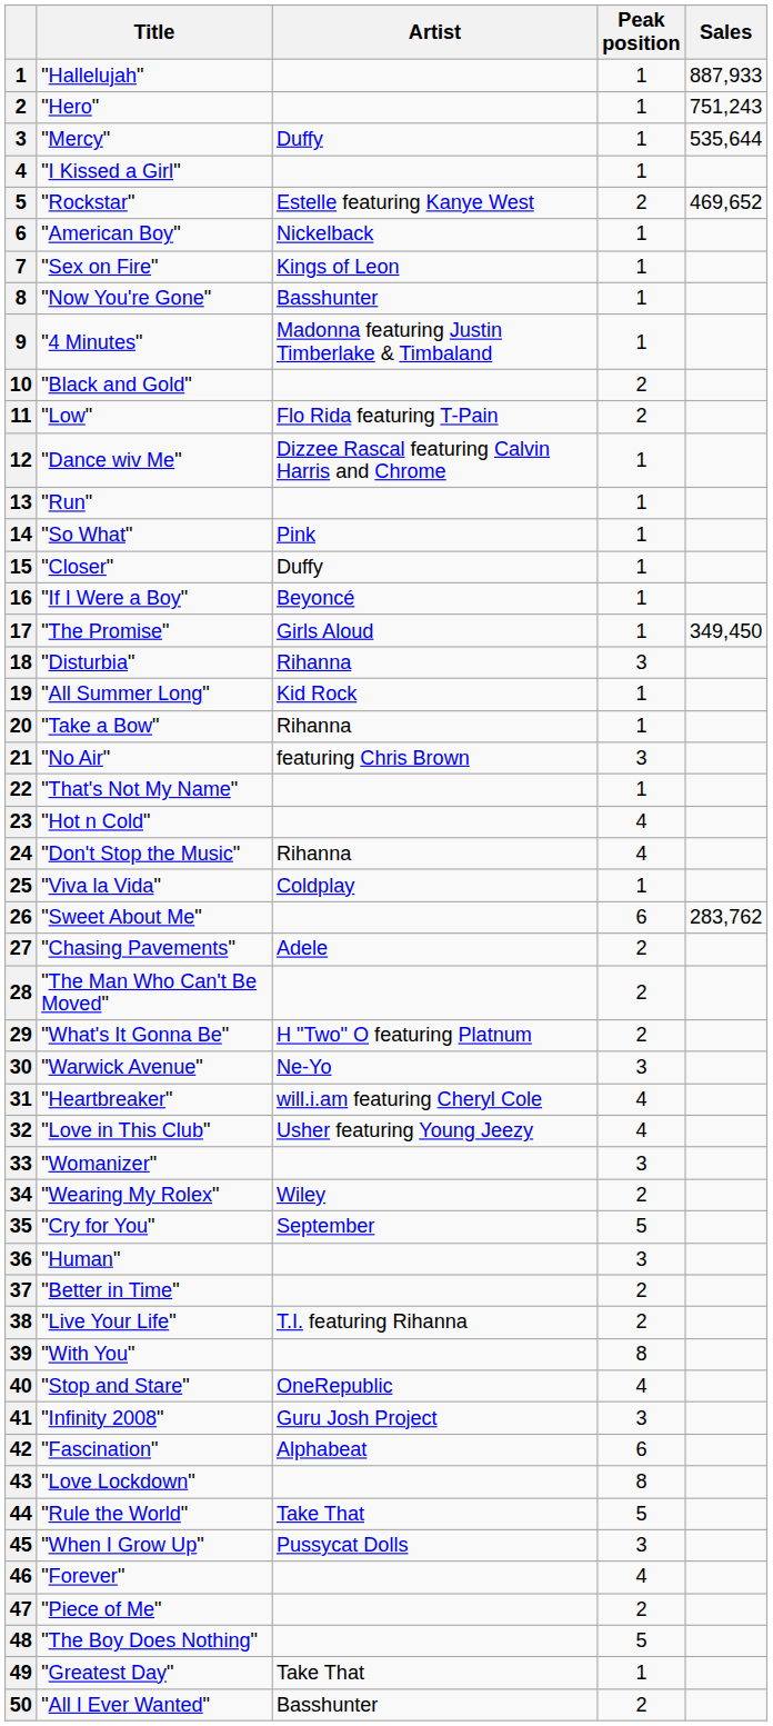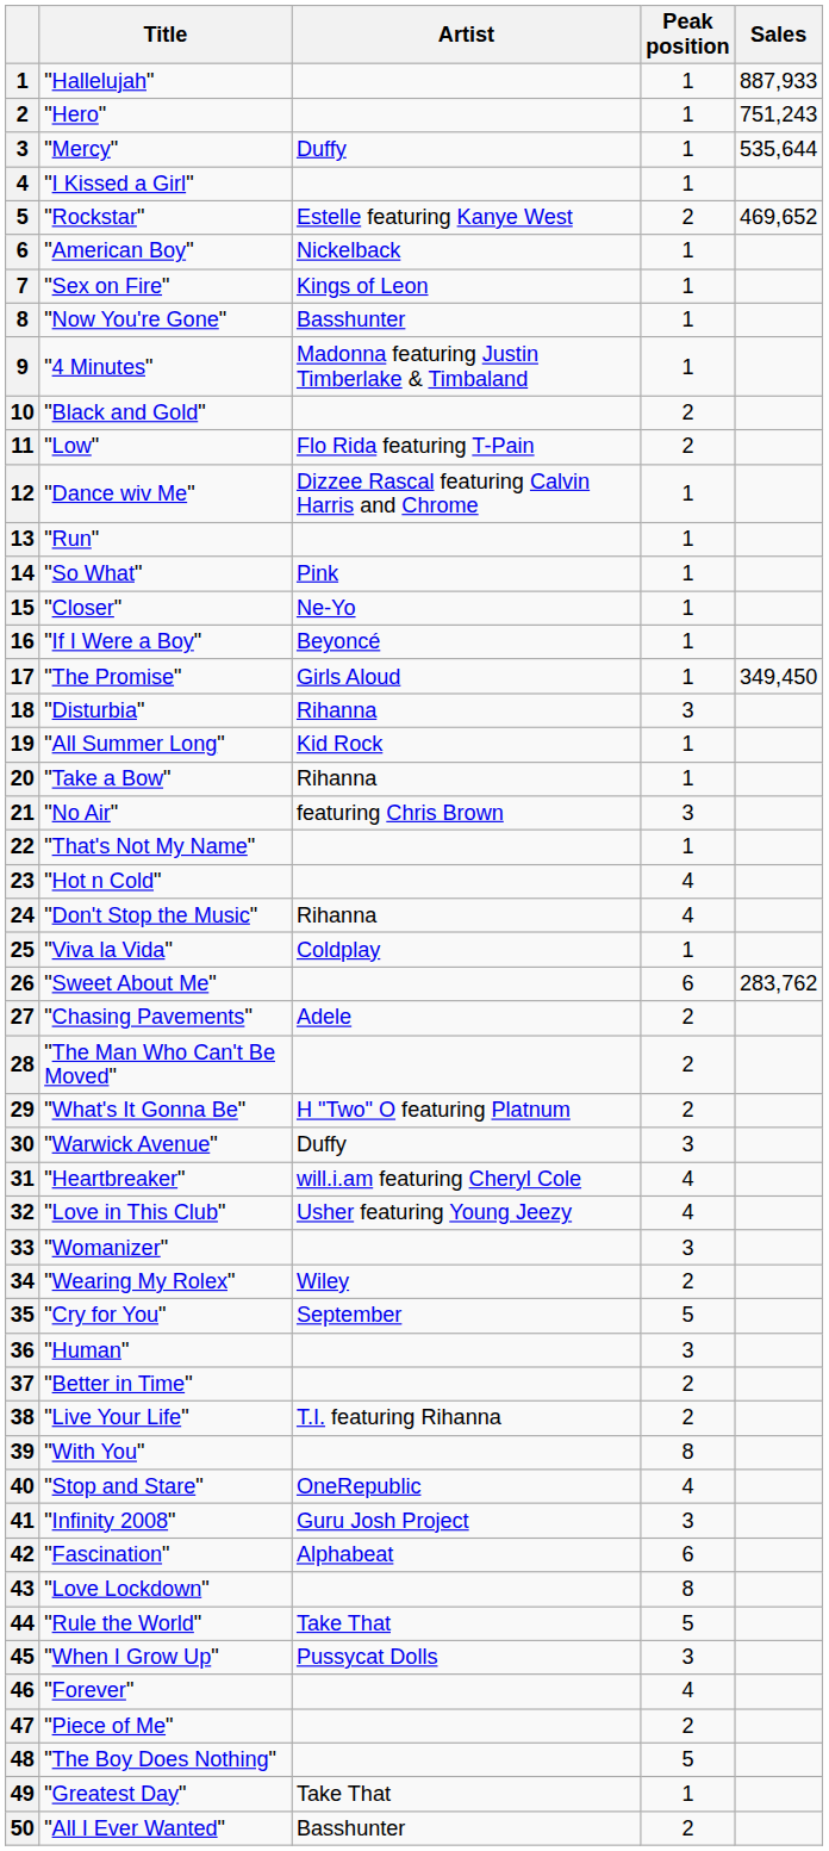"Closer" | Artist: Duffy -> Ne-Yo
"Warwick Avenue" | Artist: Ne-Yo -> Duffy
